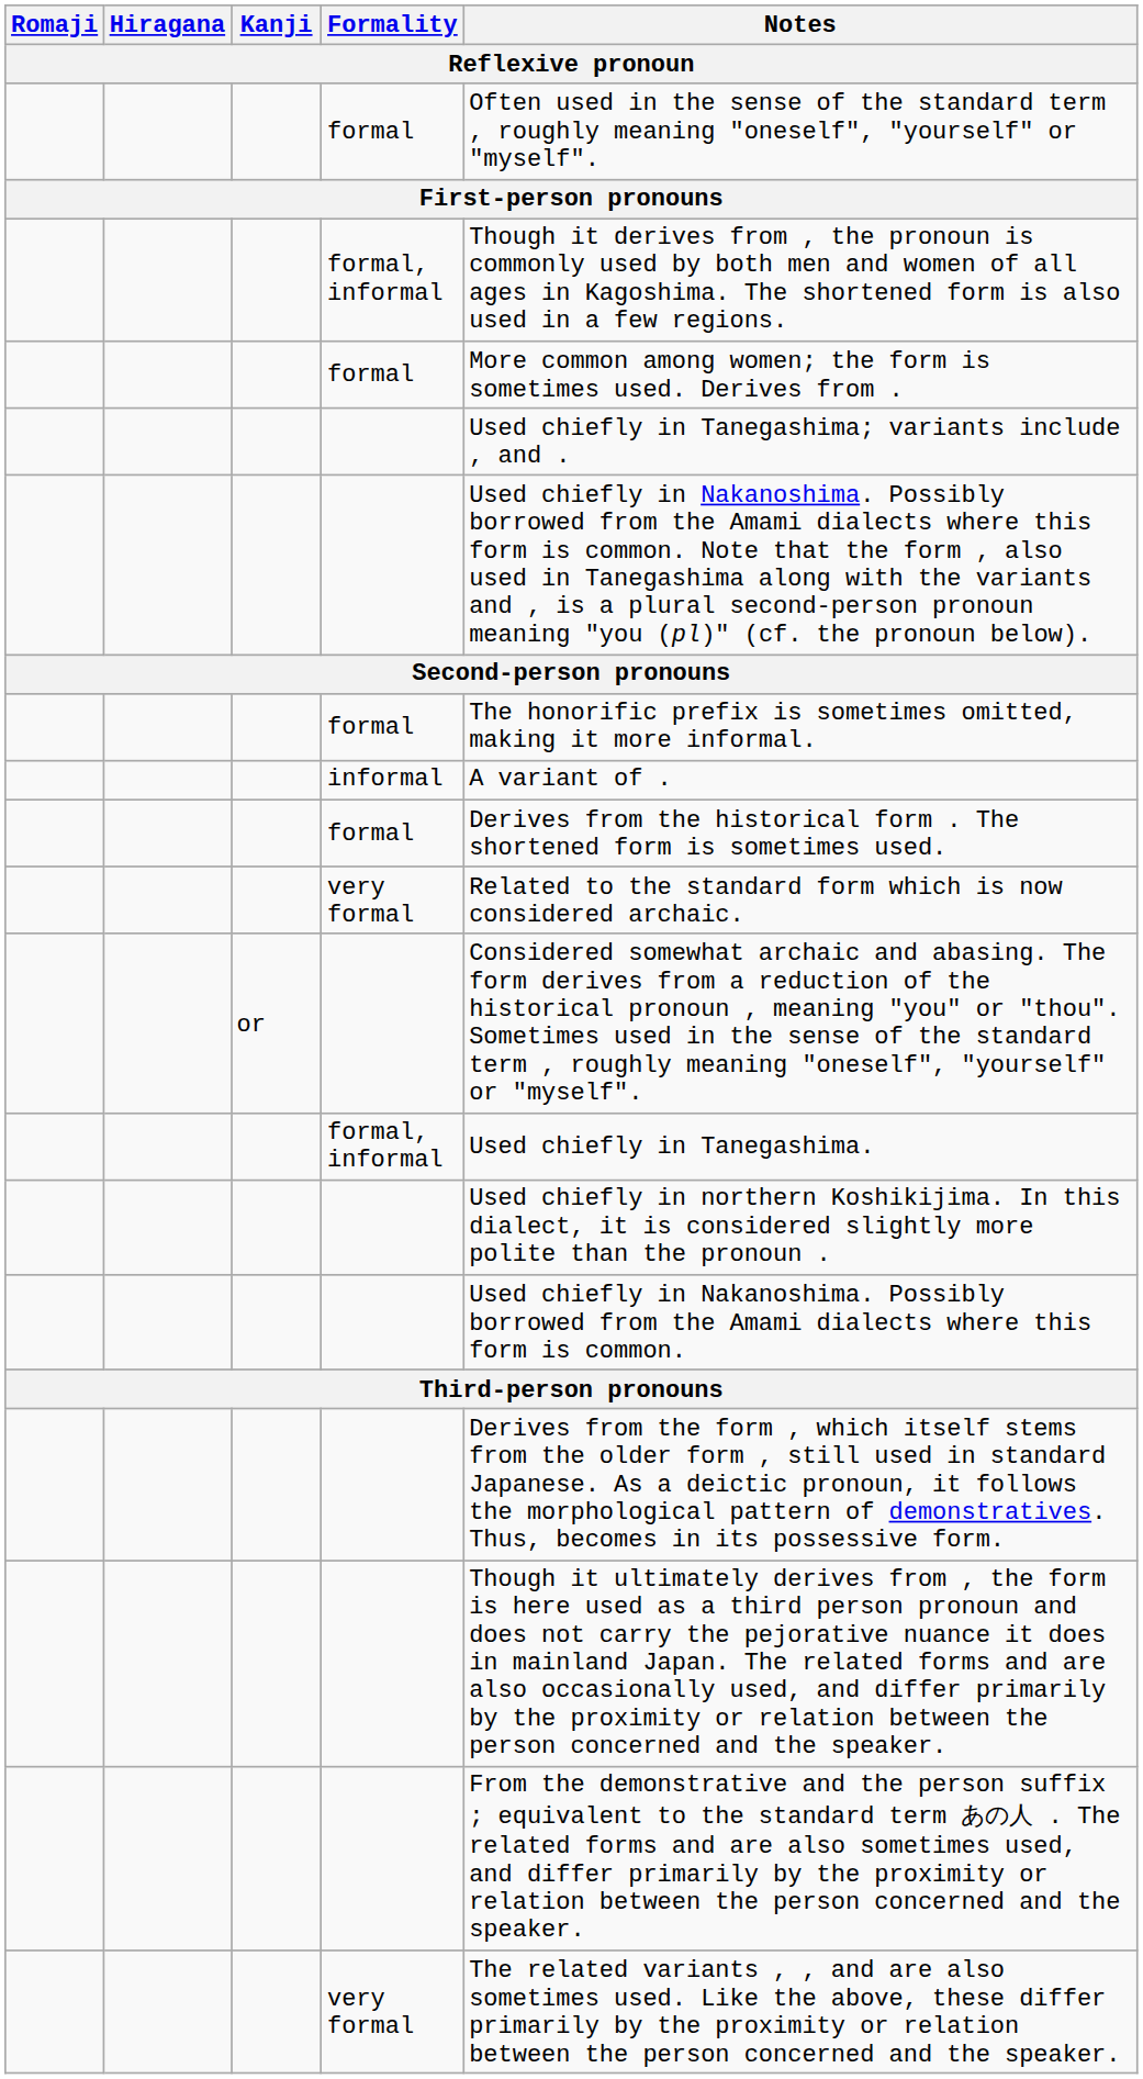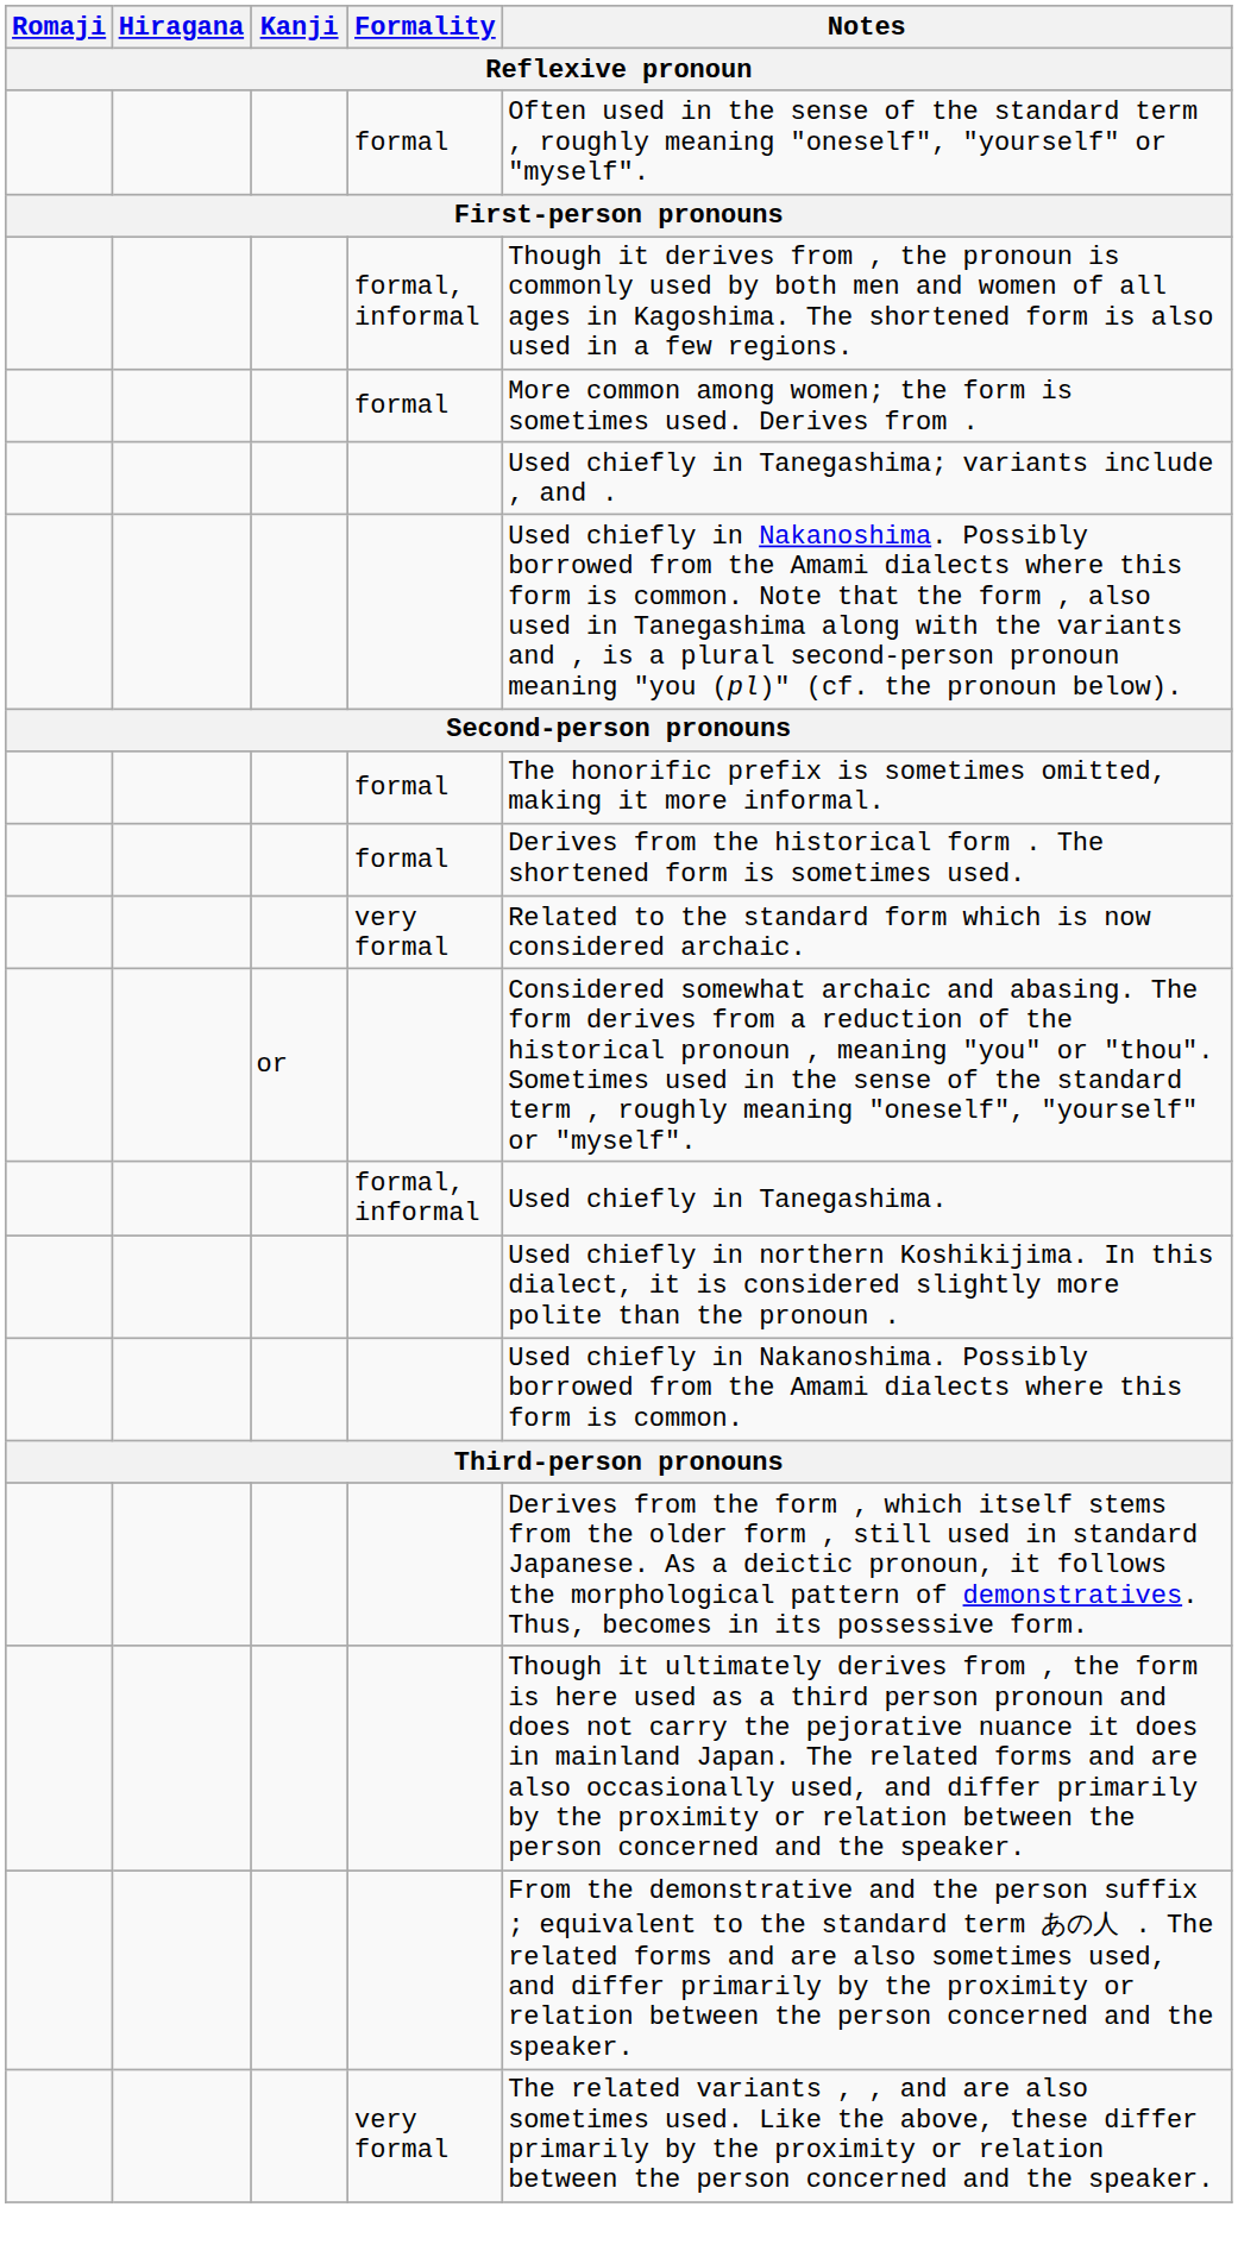- row: informal | A variant of .
